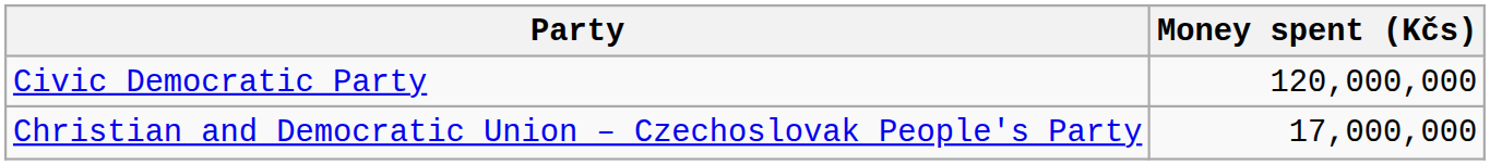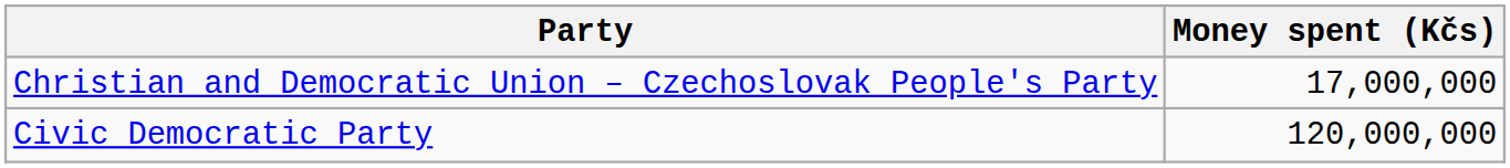rows swapped: Civic Democratic Party <-> Christian and Democratic Union – Czechoslovak People's Party
